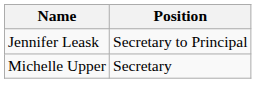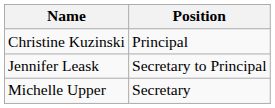+ row: Christine Kuzinski | Principal
